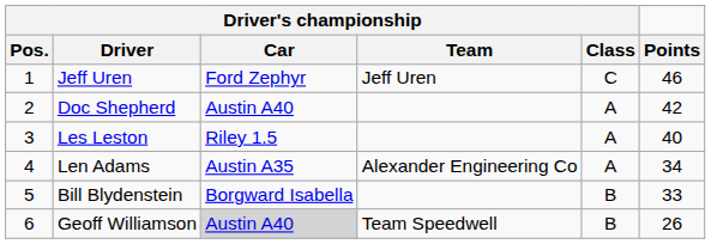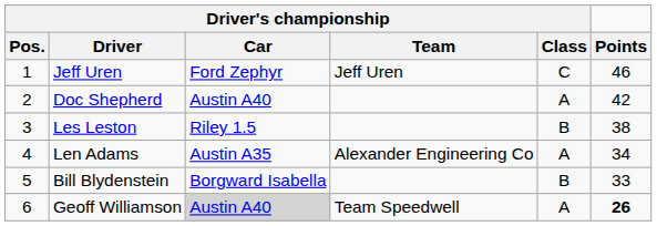Les Leston | Driver's championship / Class: A -> B
Les Leston | Points: 40 -> 38
Geoff Williamson | Driver's championship / Class: B -> A
Geoff Williamson | Points: normal -> bold
